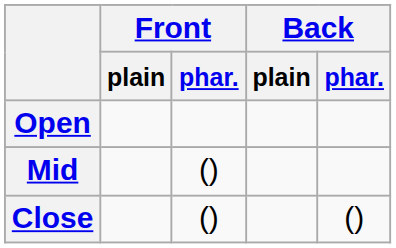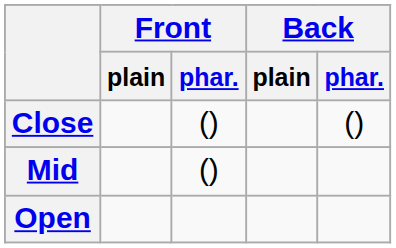rows swapped: Close <-> Open
